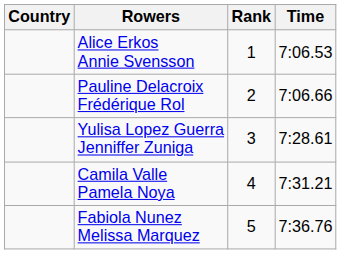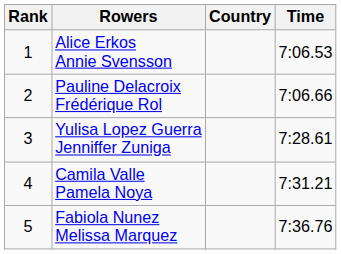columns swapped: Rank <-> Country
